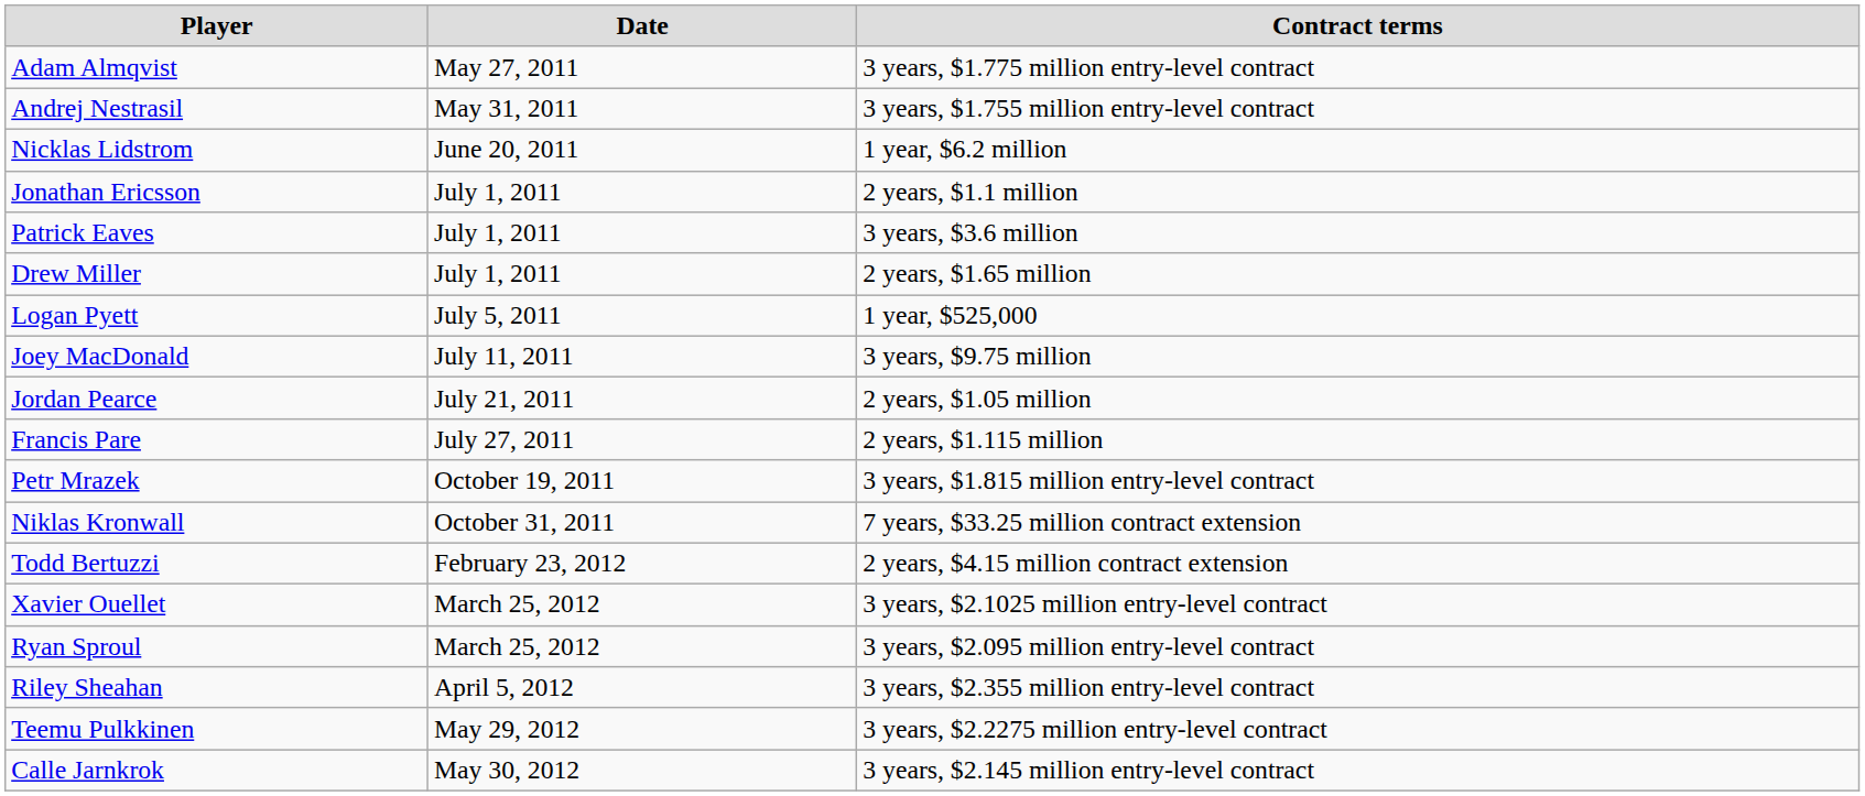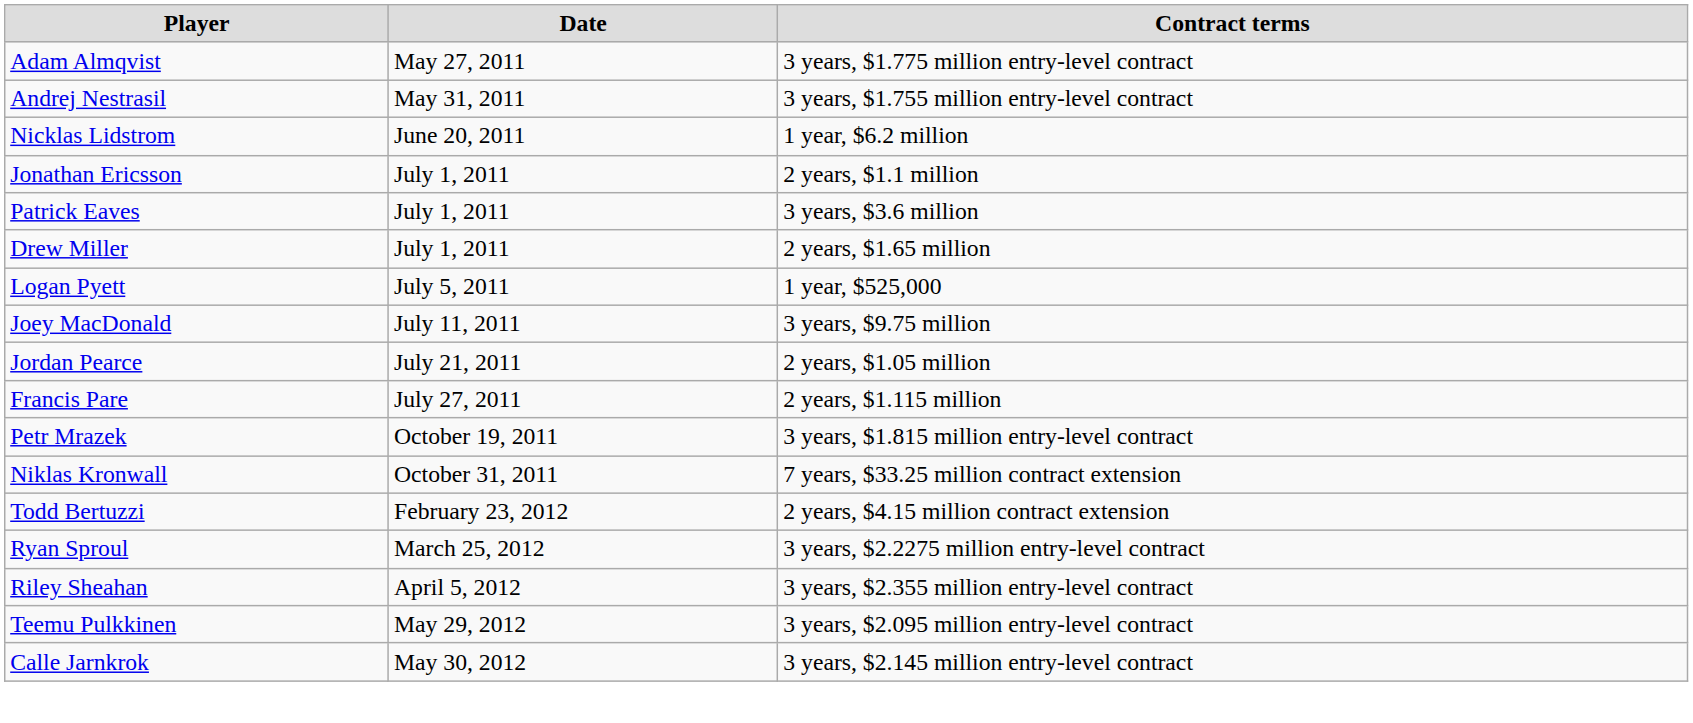- row: Xavier Ouellet | March 25, 2012 | 3 years, $2.1025 million entry-level contract
Ryan Sproul | Contract terms: 3 years, $2.095 million entry-level contract -> 3 years, $2.2275 million entry-level contract
Teemu Pulkkinen | Contract terms: 3 years, $2.2275 million entry-level contract -> 3 years, $2.095 million entry-level contract
